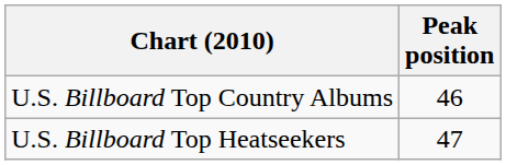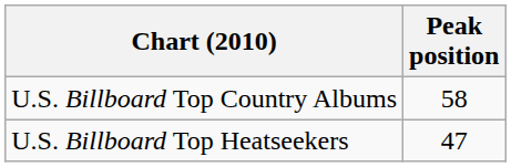U.S. Billboard Top Country Albums | Peak position: 46 -> 58
